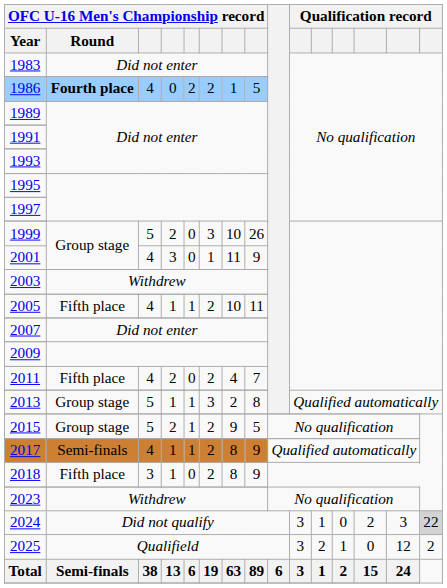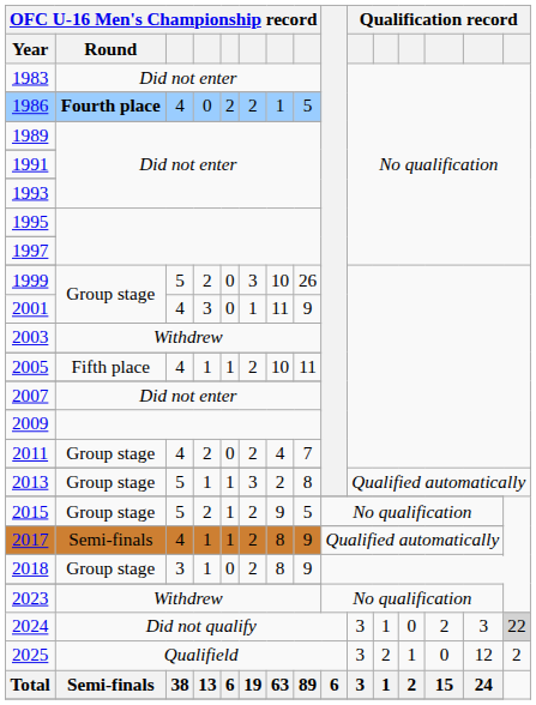2011 | OFC U-16 Men's Championship record / Round: Fifth place -> Group stage
2018 | OFC U-16 Men's Championship record / Round: Fifth place -> Group stage
